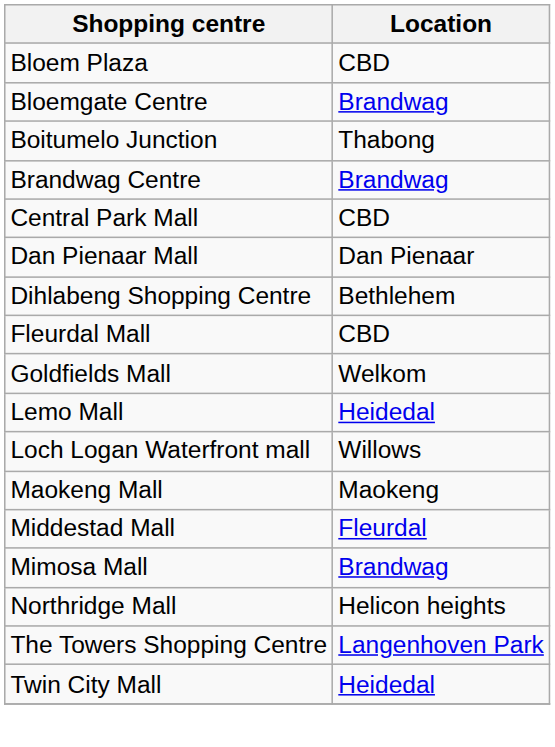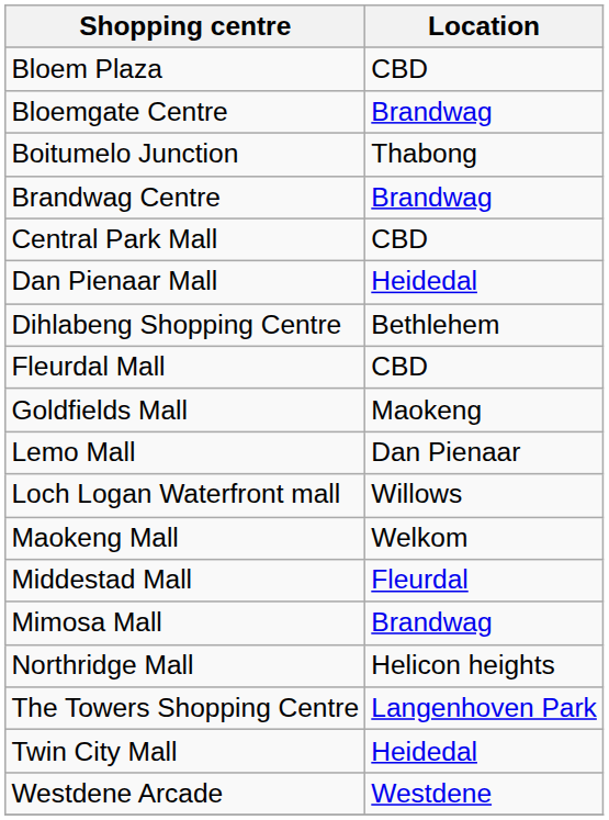Dan Pienaar Mall | Location: Dan Pienaar -> Heidedal
Goldfields Mall | Location: Welkom -> Maokeng
Lemo Mall | Location: Heidedal -> Dan Pienaar
Maokeng Mall | Location: Maokeng -> Welkom
+ row: Westdene Arcade | Westdene
